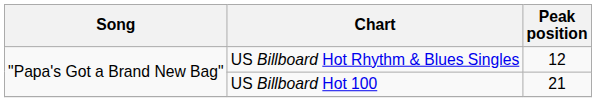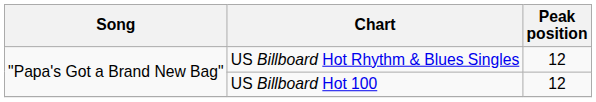US Billboard Hot 100 | Peak position: 21 -> 12
